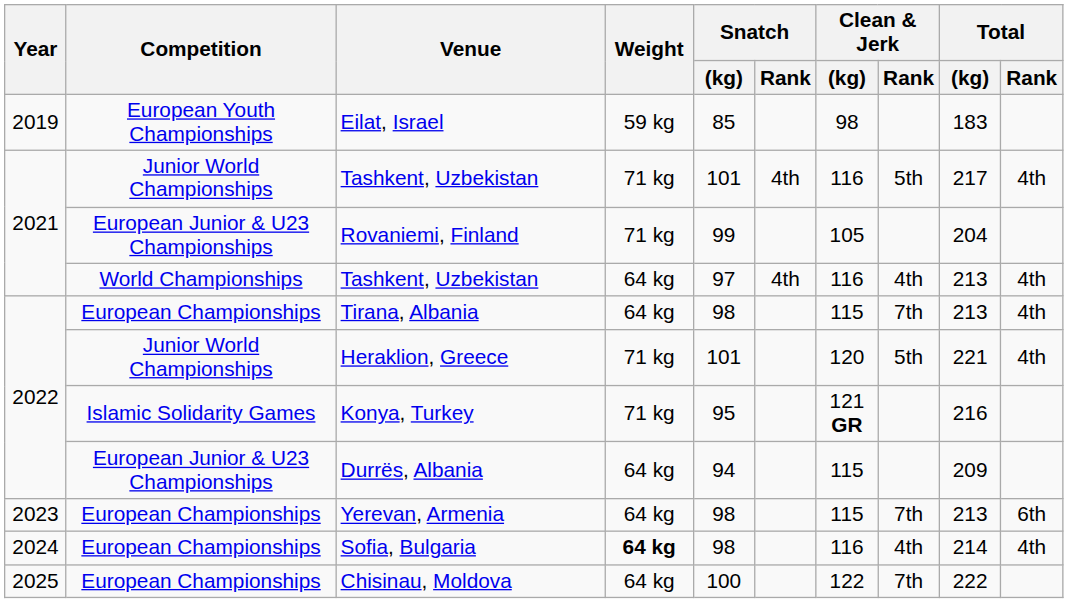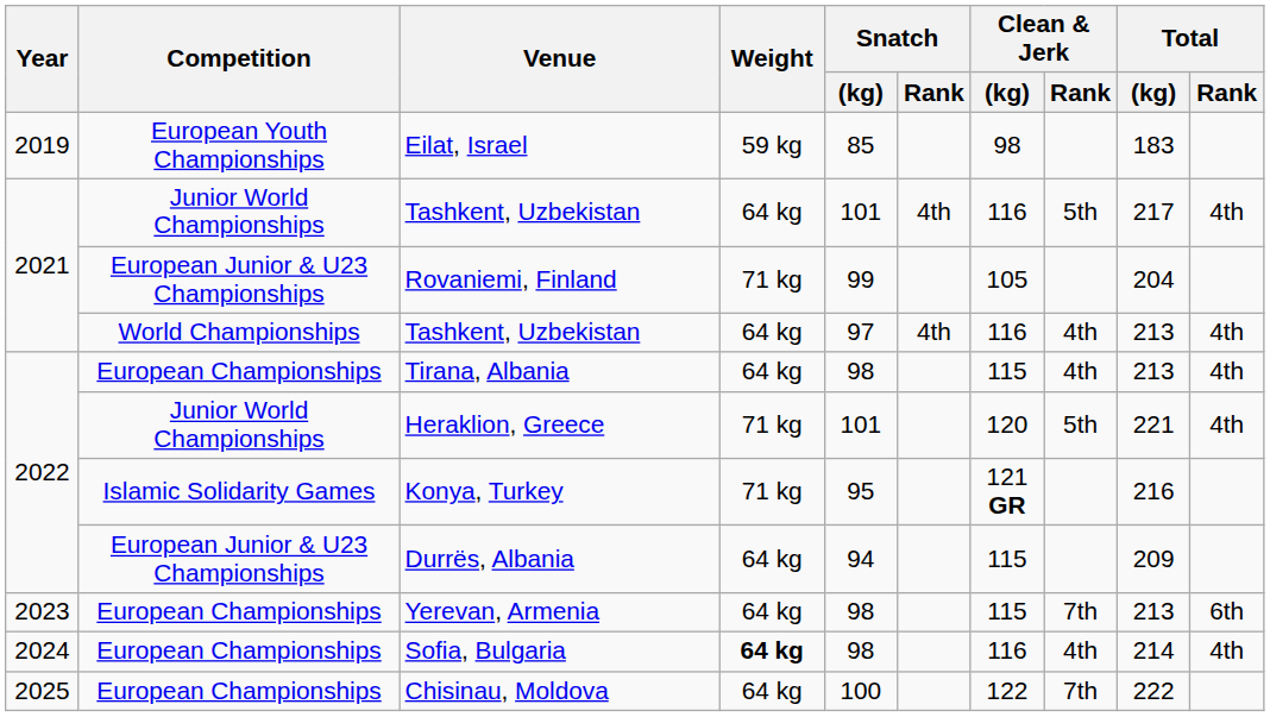Junior World Championships / Tashkent, Uzbekistan | Weight: 71 kg -> 64 kg
Tirana, Albania | Clean & Jerk / Rank: 7th -> 4th
